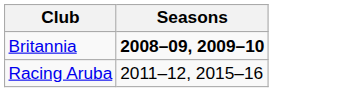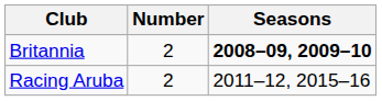+ column: Number | 2 | 2
